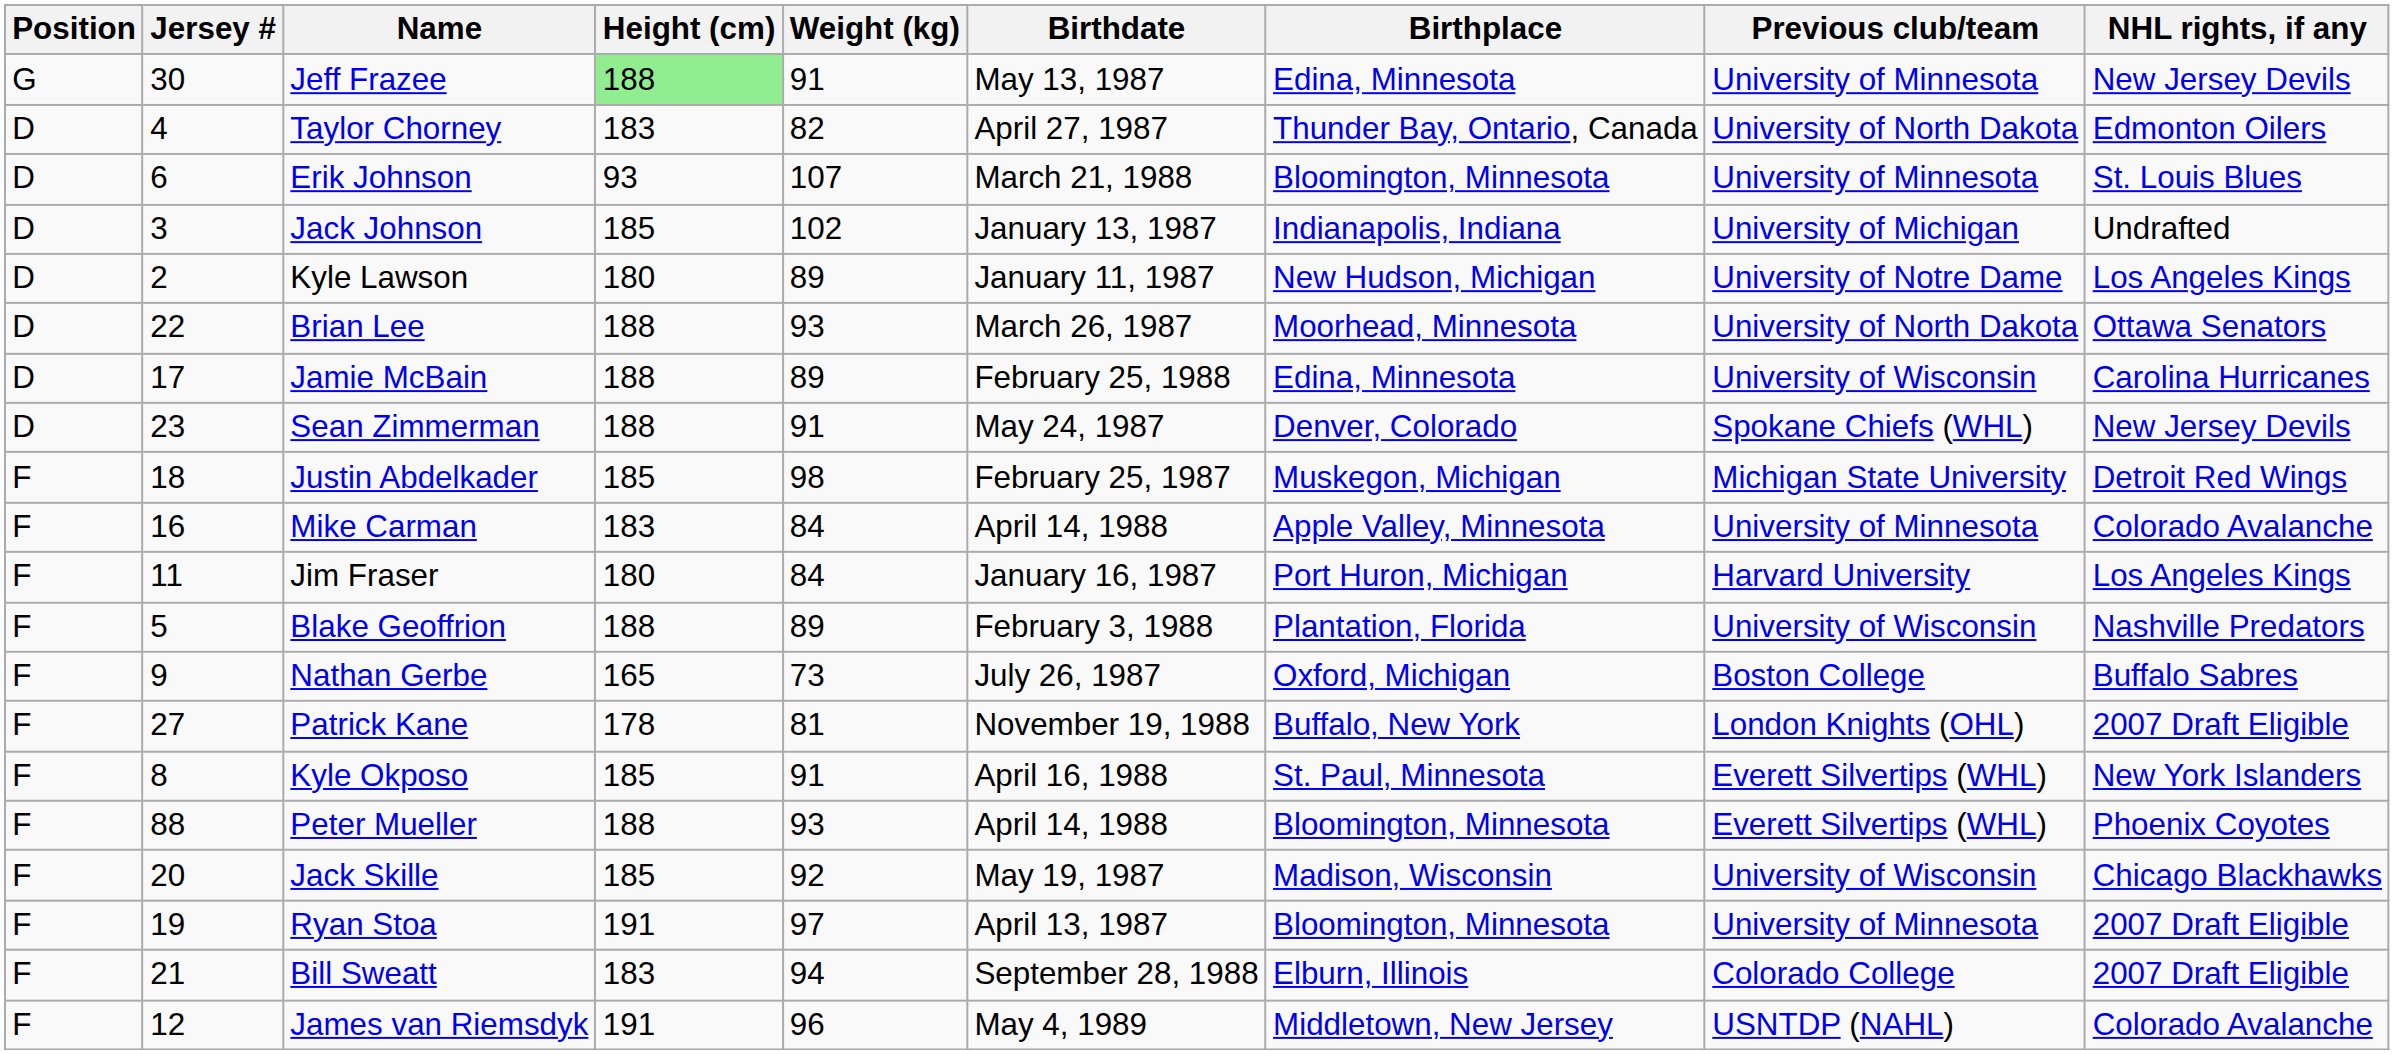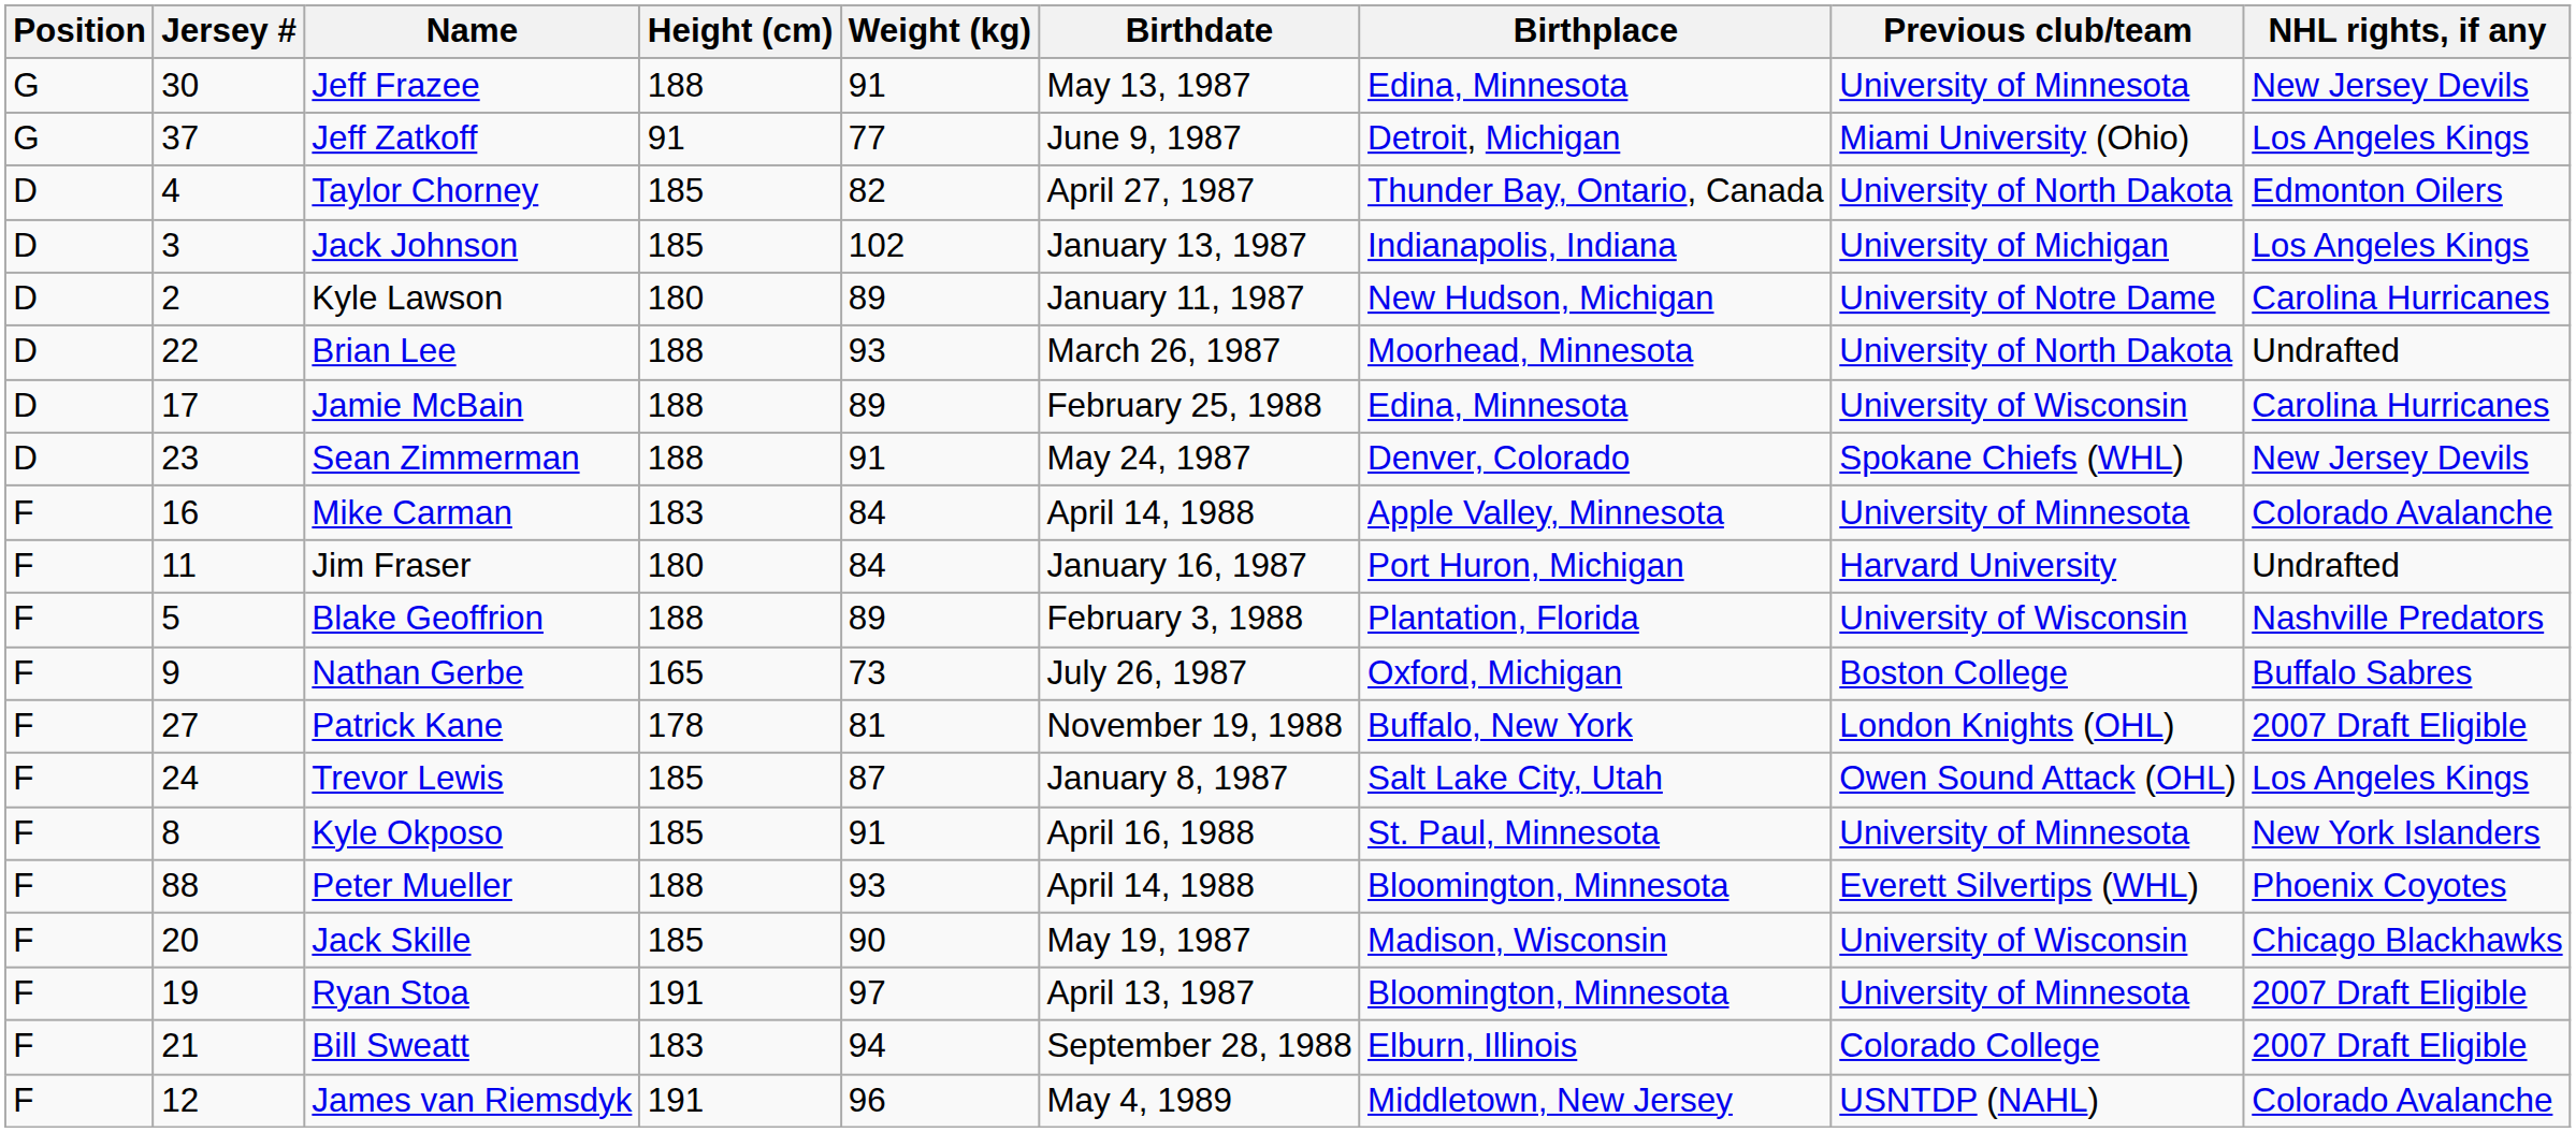Jeff Frazee | Height (cm): lightgreen background -> no background
+ row: G | 37 | Jeff Zatkoff | 91 | 77 | June 9, 1987 | Detroit, Michigan | Miami University (Ohio) | Los Angeles Kings
Taylor Chorney | Height (cm): 183 -> 185
- row: D | 6 | Erik Johnson | 93 | 107 | March 21, 1988 | Bloomington, Minnesota | University of Minnesota | St. Louis Blues
Jack Johnson | NHL rights, if any: Undrafted -> Los Angeles Kings
Kyle Lawson | NHL rights, if any: Los Angeles Kings -> Carolina Hurricanes
Brian Lee | NHL rights, if any: Ottawa Senators -> Undrafted
- row: F | 18 | Justin Abdelkader | 185 | 98 | February 25, 1987 | Muskegon, Michigan | Michigan State University | Detroit Red Wings
Jim Fraser | NHL rights, if any: Los Angeles Kings -> Undrafted
+ row: F | 24 | Trevor Lewis | 185 | 87 | January 8, 1987 | Salt Lake City, Utah | Owen Sound Attack (OHL) | Los Angeles Kings
Kyle Okposo | Previous club/team: Everett Silvertips (WHL) -> University of Minnesota
Jack Skille | Weight (kg): 92 -> 90
